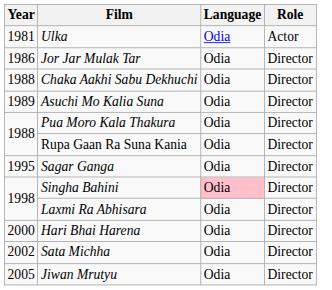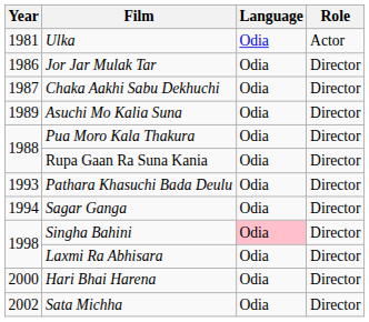Chaka Aakhi Sabu Dekhuchi | Year: 1988 -> 1987
+ row: 1993 | Pathara Khasuchi Bada Deulu | Odia | Director
Sagar Ganga | Year: 1995 -> 1994
- row: 2005 | Jiwan Mrutyu | Odia | Director
